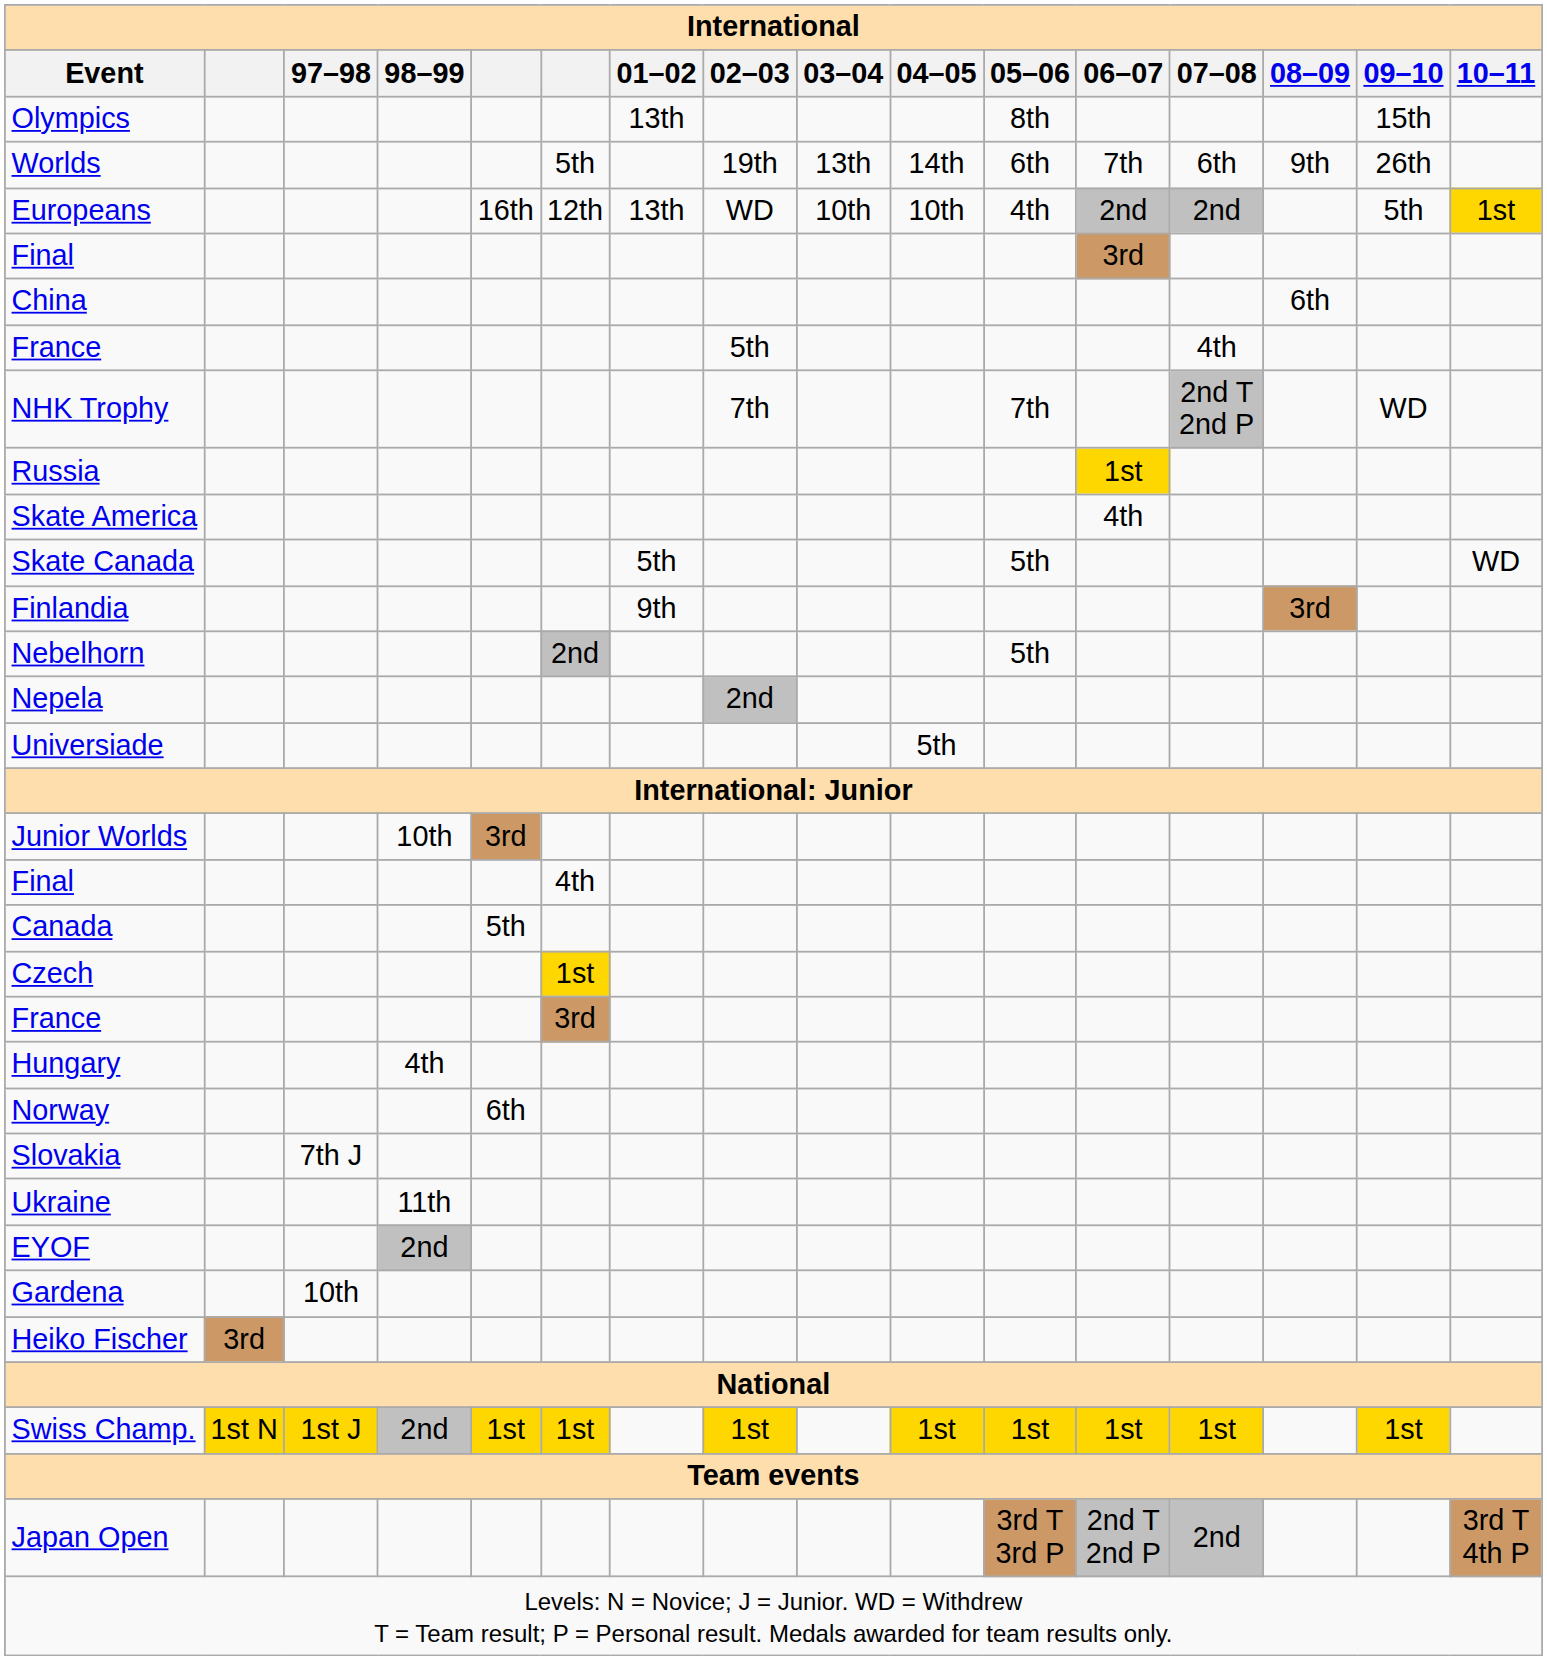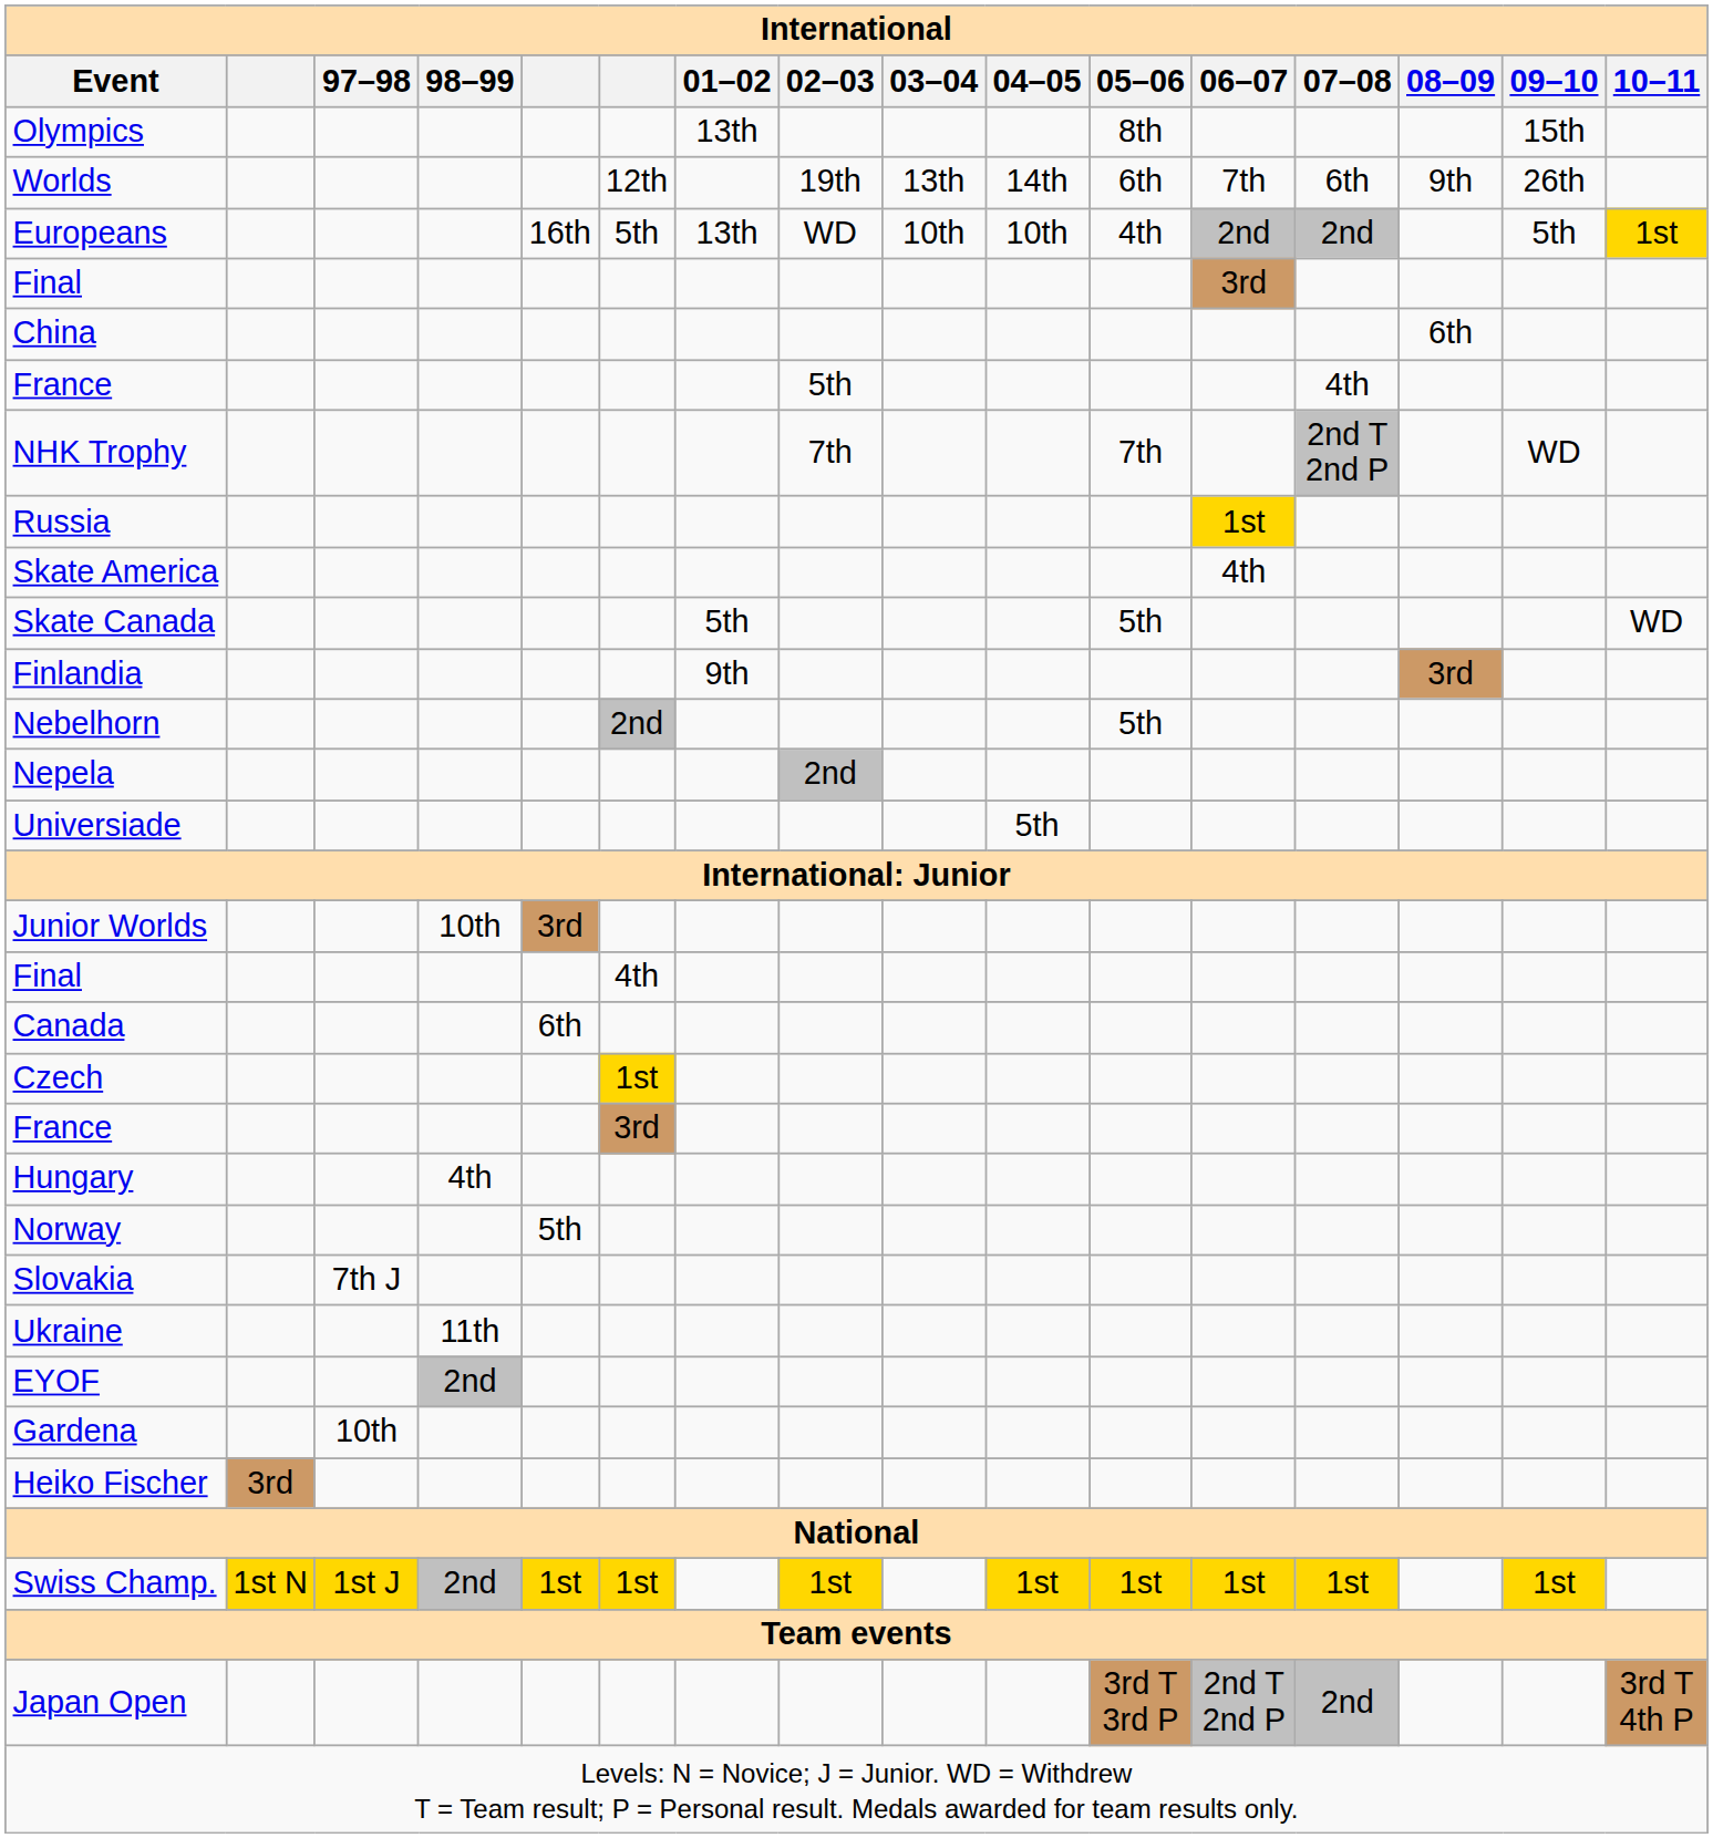Worlds | column 6: 5th -> 12th
Europeans | column 6: 12th -> 5th
Canada | column 5: 5th -> 6th
Norway | column 5: 6th -> 5th
